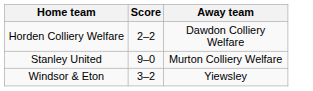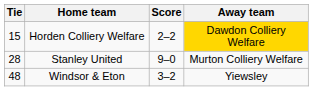+ column: Tie | 15 | 28 | 48
Horden Colliery Welfare | Away team: no background -> gold background
